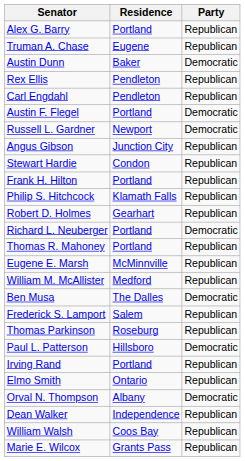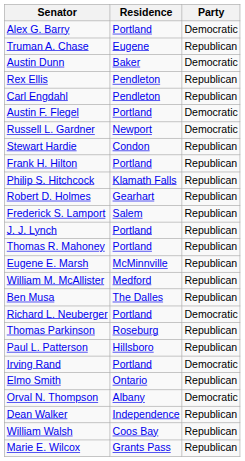Alex G. Barry | Party: Republican -> Democratic
- row: Angus Gibson | Junction City | Republican
rows swapped: Frederick S. Lamport <-> Richard L. Neuberger
+ row: J. J. Lynch | Portland | Republican
Ben Musa | Party: Democratic -> Republican
Paul L. Patterson | Party: Democratic -> Republican
Irving Rand | Party: Republican -> Democratic
